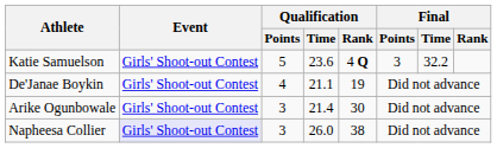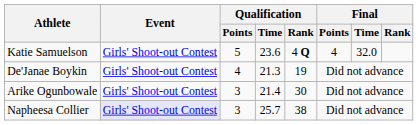Katie Samuelson | Final / Points: 3 -> 4
Katie Samuelson | Final / Time: 32.2 -> 32.0
De'Janae Boykin | Qualification / Time: 21.1 -> 21.3
Napheesa Collier | Qualification / Time: 26.0 -> 25.7
